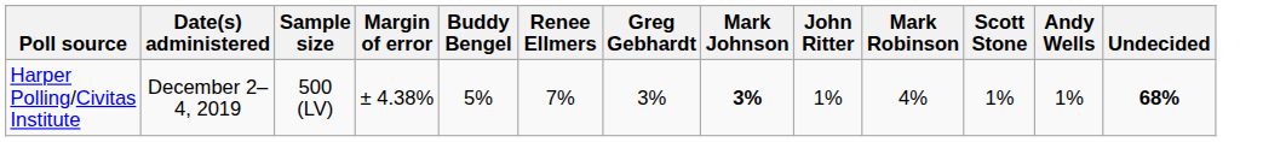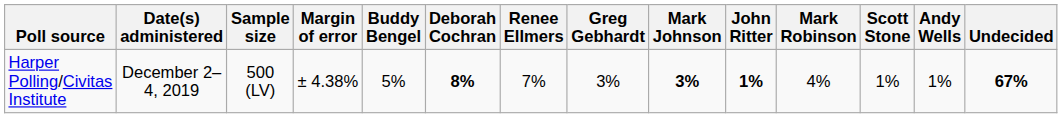+ column: Deborah Cochran | 8%
Harper Polling/Civitas Institute | John Ritter: normal -> bold
Harper Polling/Civitas Institute | Undecided: 68% -> 67%
